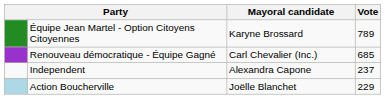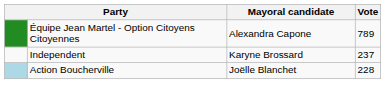Équipe Jean Martel - Option Citoyens Citoyennes | Mayoral candidate: Karyne Brossard -> Alexandra Capone
- row: Renouveau démocratique - Équipe Gagné | Carl Chevalier (Inc.) | 685
Independent | Mayoral candidate: Alexandra Capone -> Karyne Brossard
Action Boucherville | Vote: 229 -> 228
